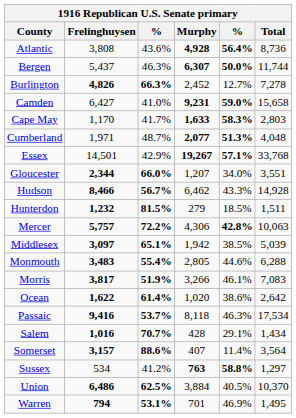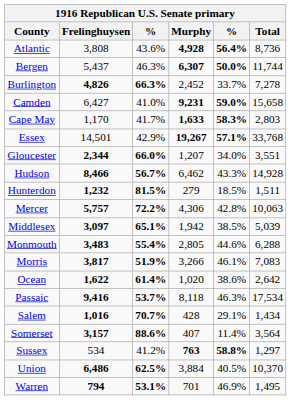Burlington | column 5: 12.7% -> 33.7%
- row: Cumberland | 1,971 | 48.7% | 2,077 | 51.3% | 4,048
Mercer | column 5: bold -> normal
